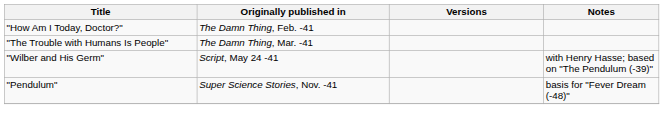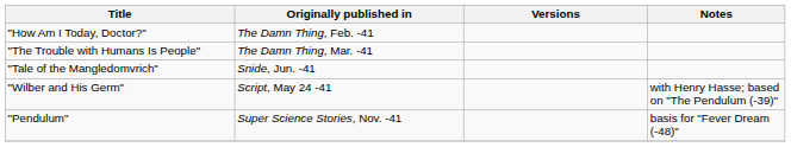+ row: "Tale of the Mangledomvrich" | Snide, Jun. -41
